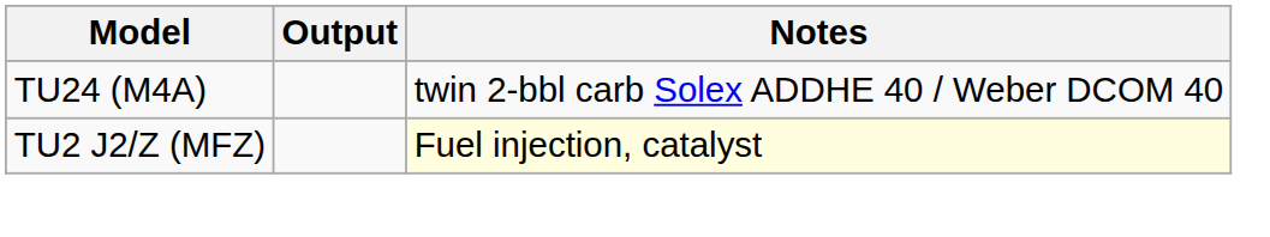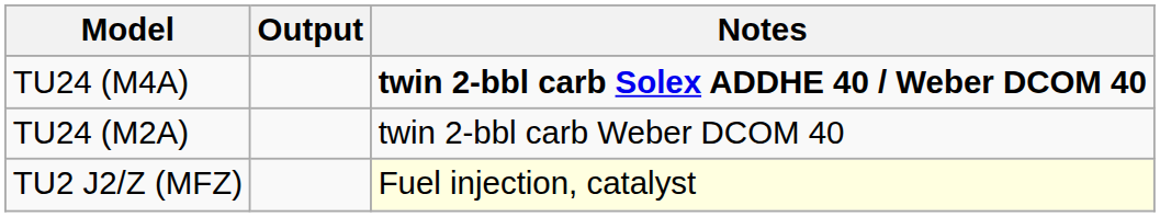TU24 (M4A) | Notes: normal -> bold
+ row: TU24 (M2A) | twin 2-bbl carb Weber DCOM 40
